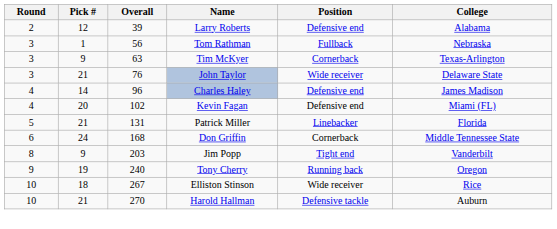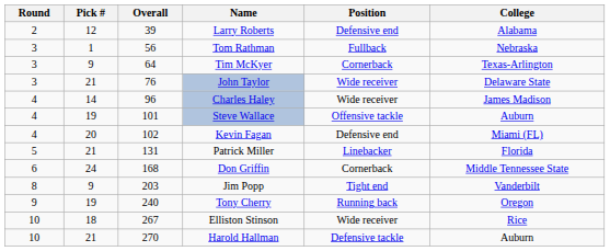Tim McKyer | Overall: 63 -> 64
Charles Haley | Position: Defensive end -> Wide receiver
+ row: 4 | 19 | 101 | Steve Wallace | Offensive tackle | Auburn
